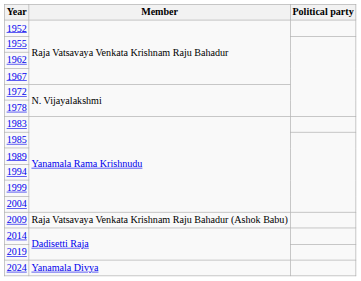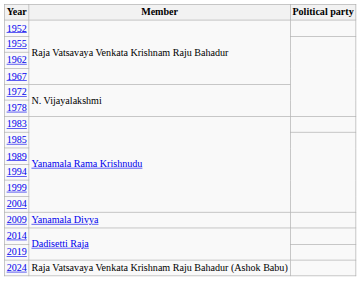2009 | Member: Raja Vatsavaya Venkata Krishnam Raju Bahadur (Ashok Babu) -> Yanamala Divya
2024 | Member: Yanamala Divya -> Raja Vatsavaya Venkata Krishnam Raju Bahadur (Ashok Babu)
